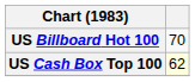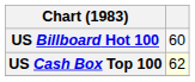US Billboard Hot 100 | column 2: 70 -> 60
